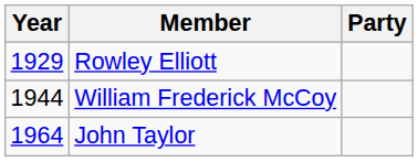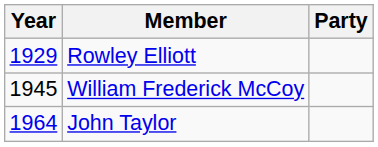William Frederick McCoy | Year: 1944 -> 1945
